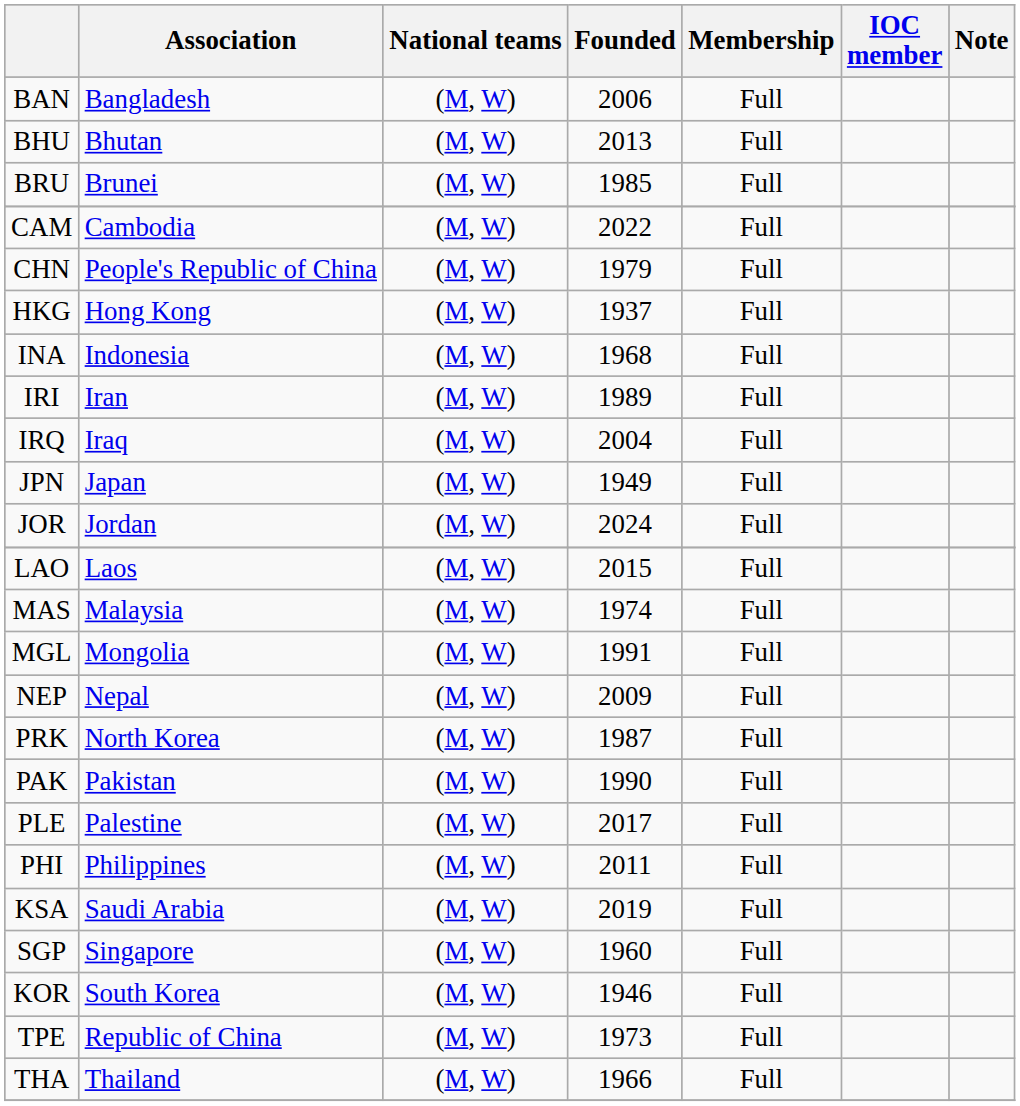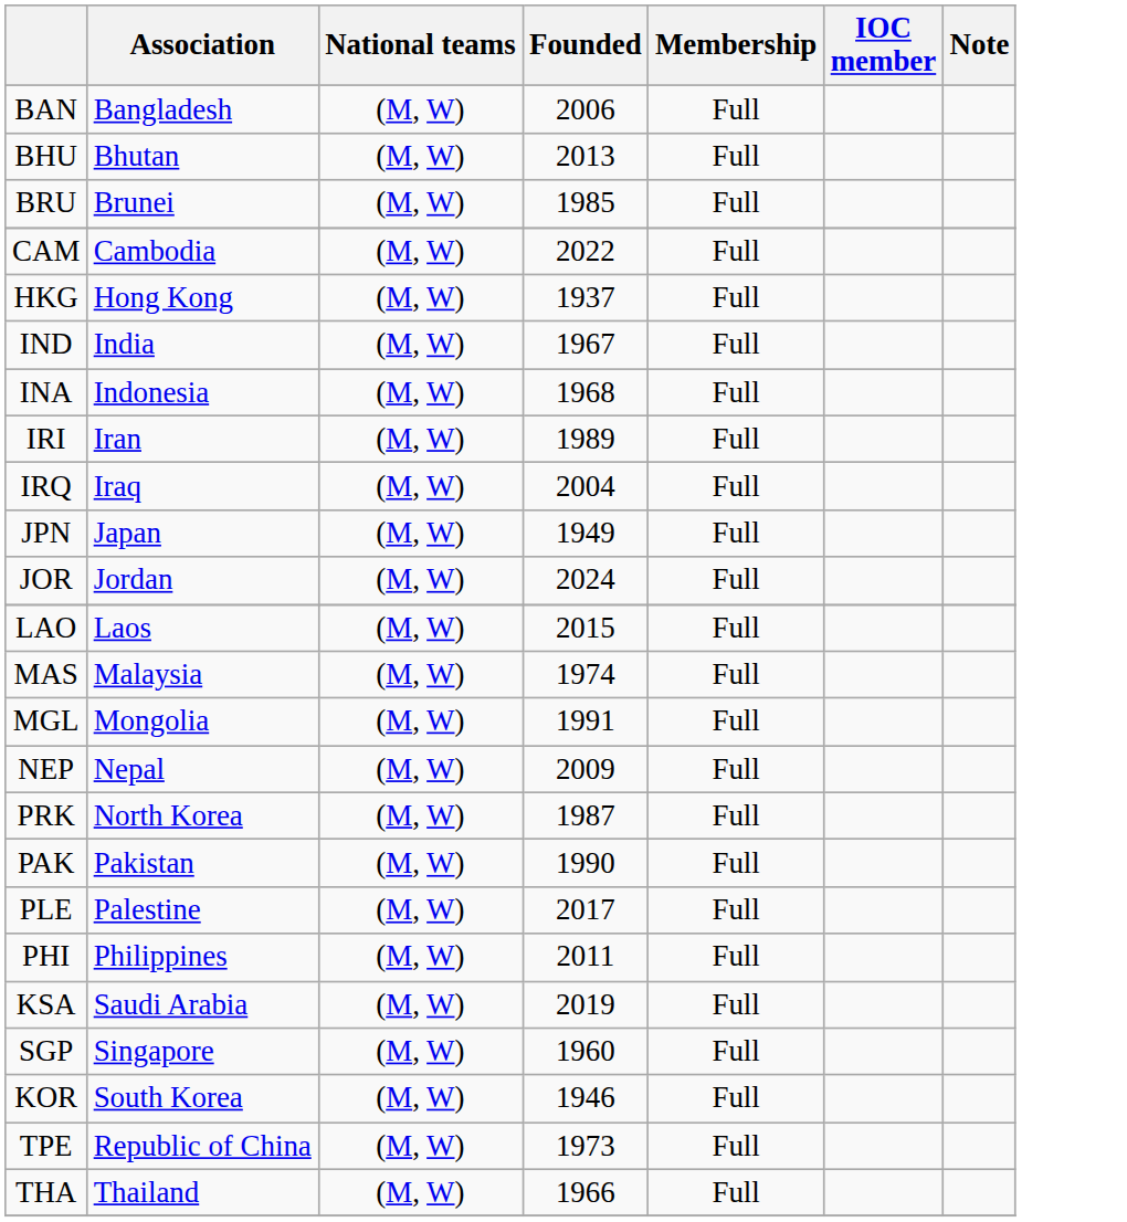- row: CHN | People's Republic of China | (M, W) | 1979 | Full
+ row: IND | India | (M, W) | 1967 | Full
